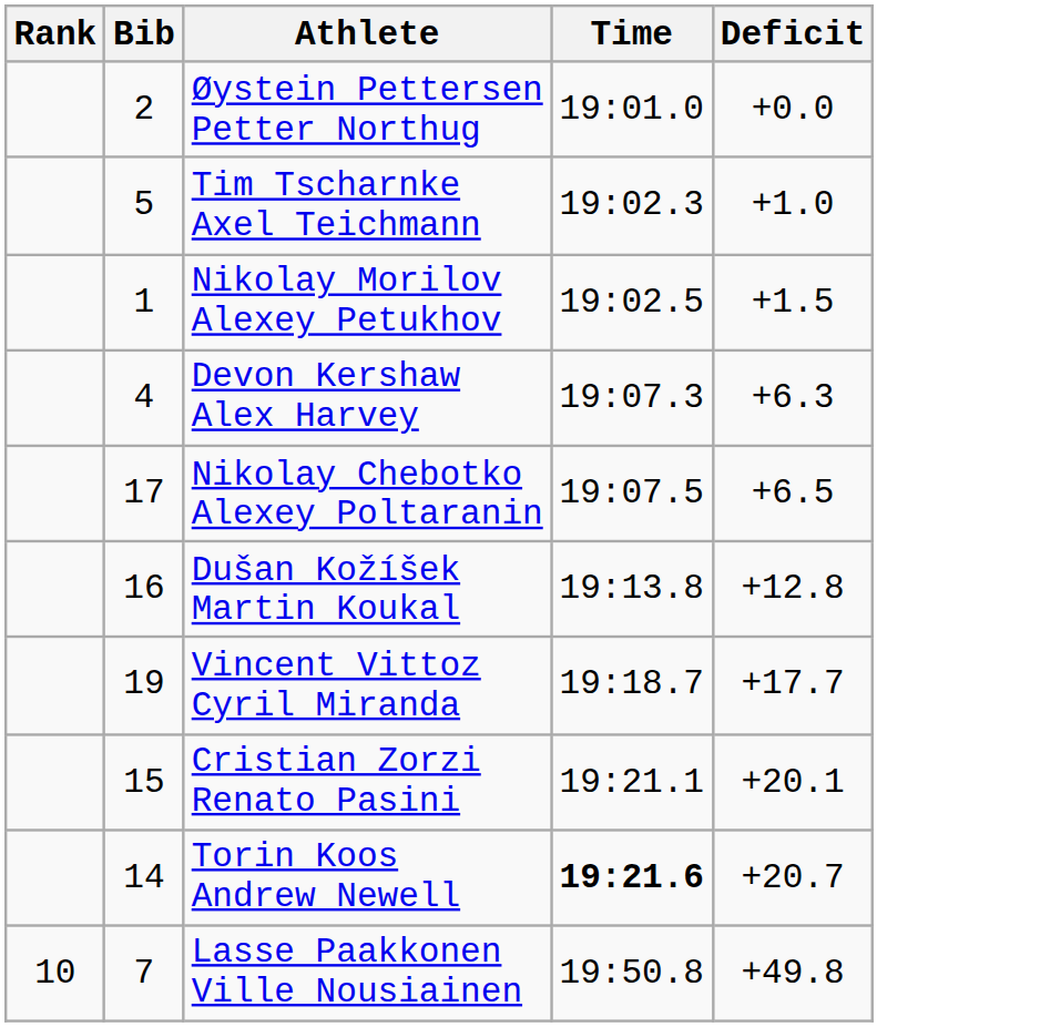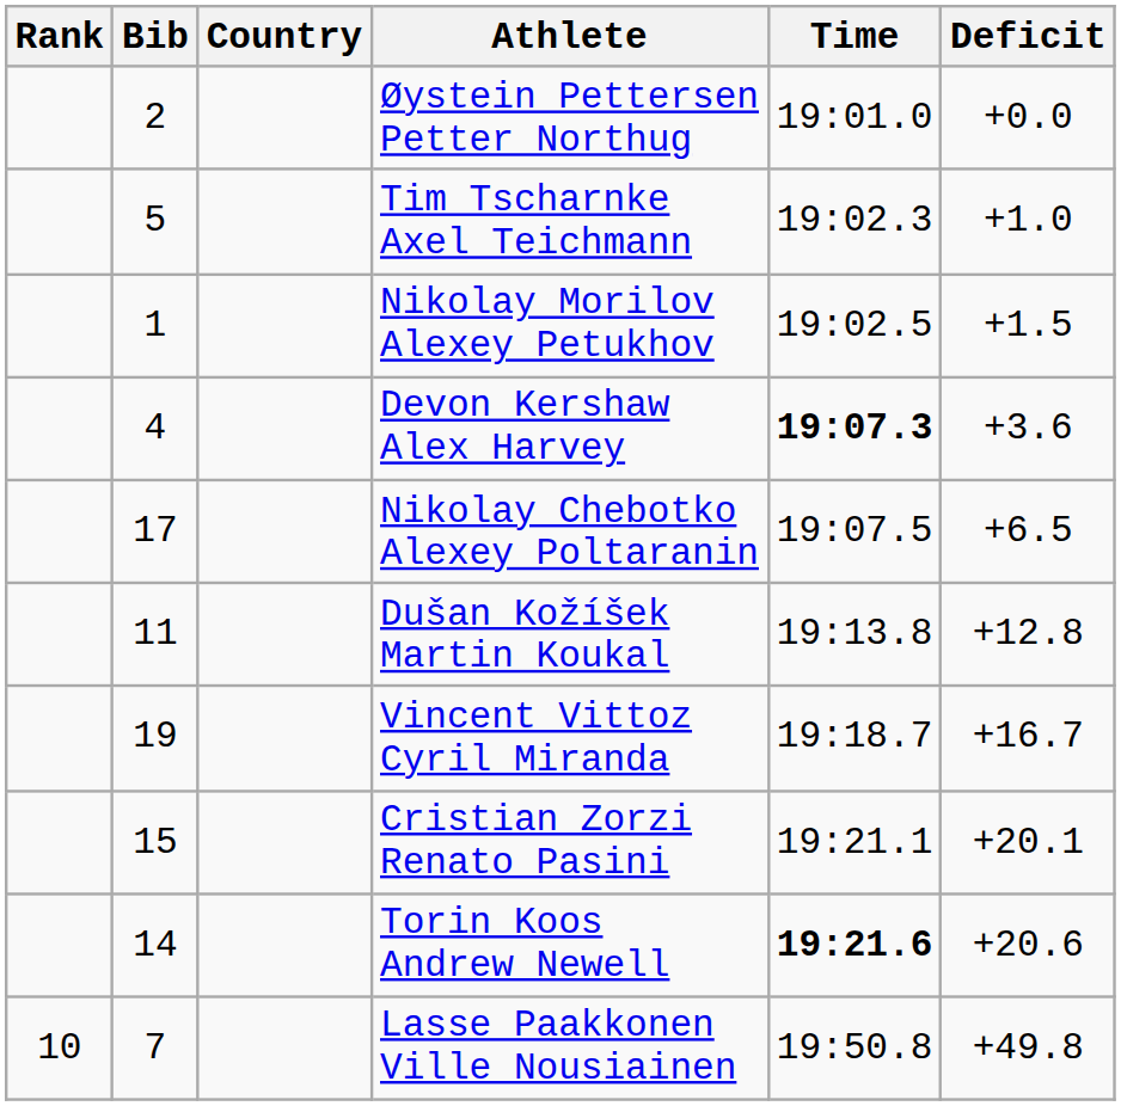+ column: Country
Devon Kershaw Alex Harvey | Time: normal -> bold
Devon Kershaw Alex Harvey | Deficit: +6.3 -> +3.6
Dušan Kožíšek Martin Koukal | Bib: 16 -> 11
Vincent Vittoz Cyril Miranda | Deficit: +17.7 -> +16.7
Torin Koos Andrew Newell | Deficit: +20.7 -> +20.6
